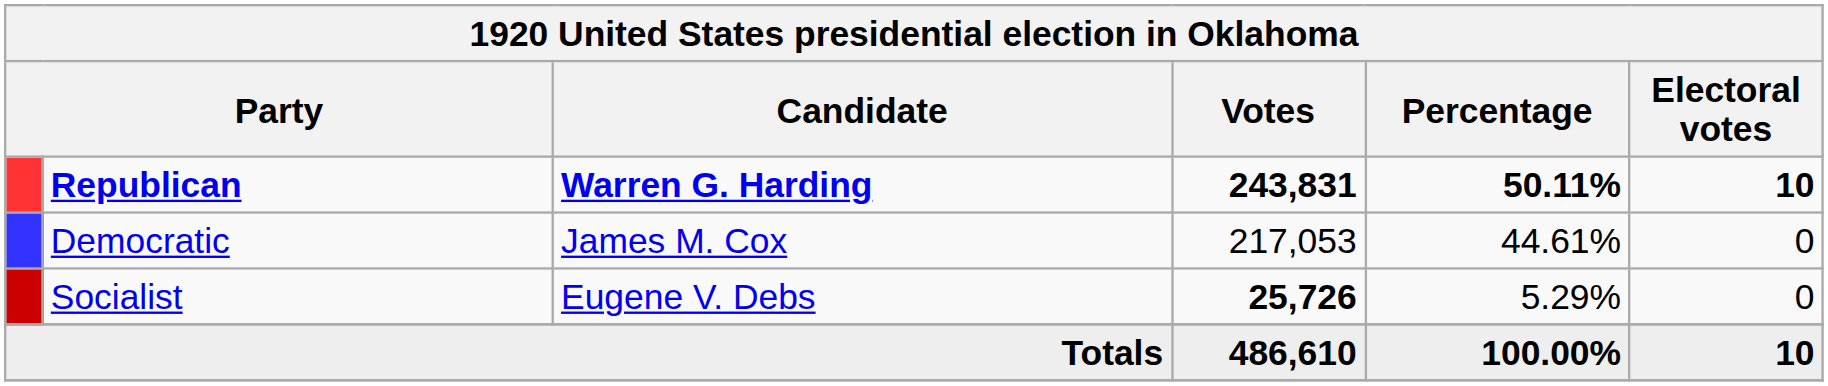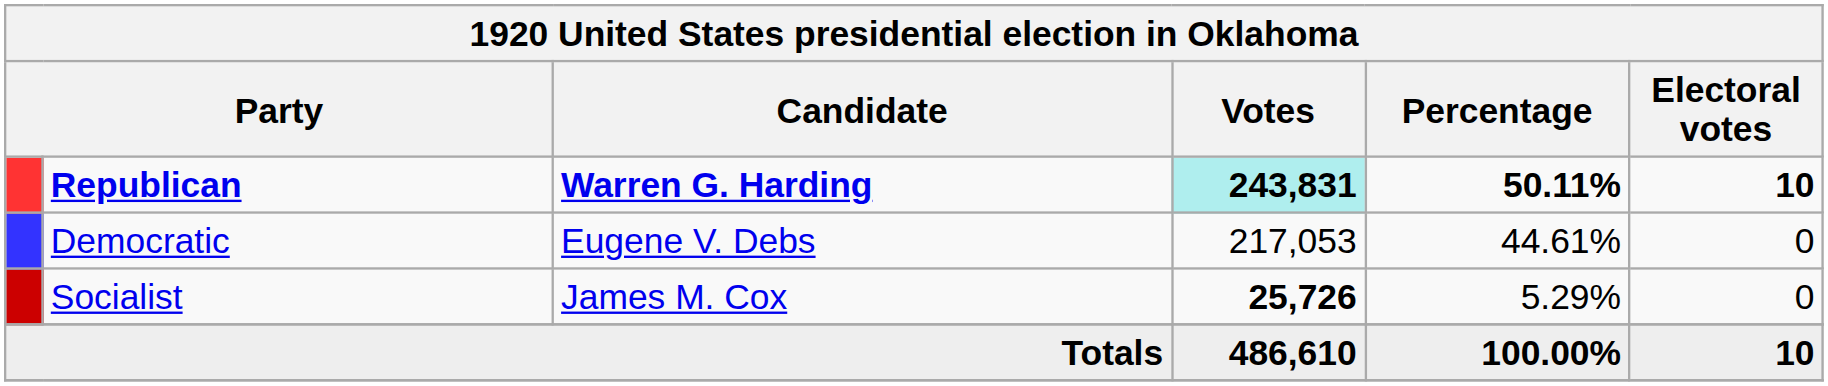Republican | Votes: no background -> paleturquoise background
Democratic | Candidate: James M. Cox -> Eugene V. Debs
Socialist | Candidate: Eugene V. Debs -> James M. Cox
